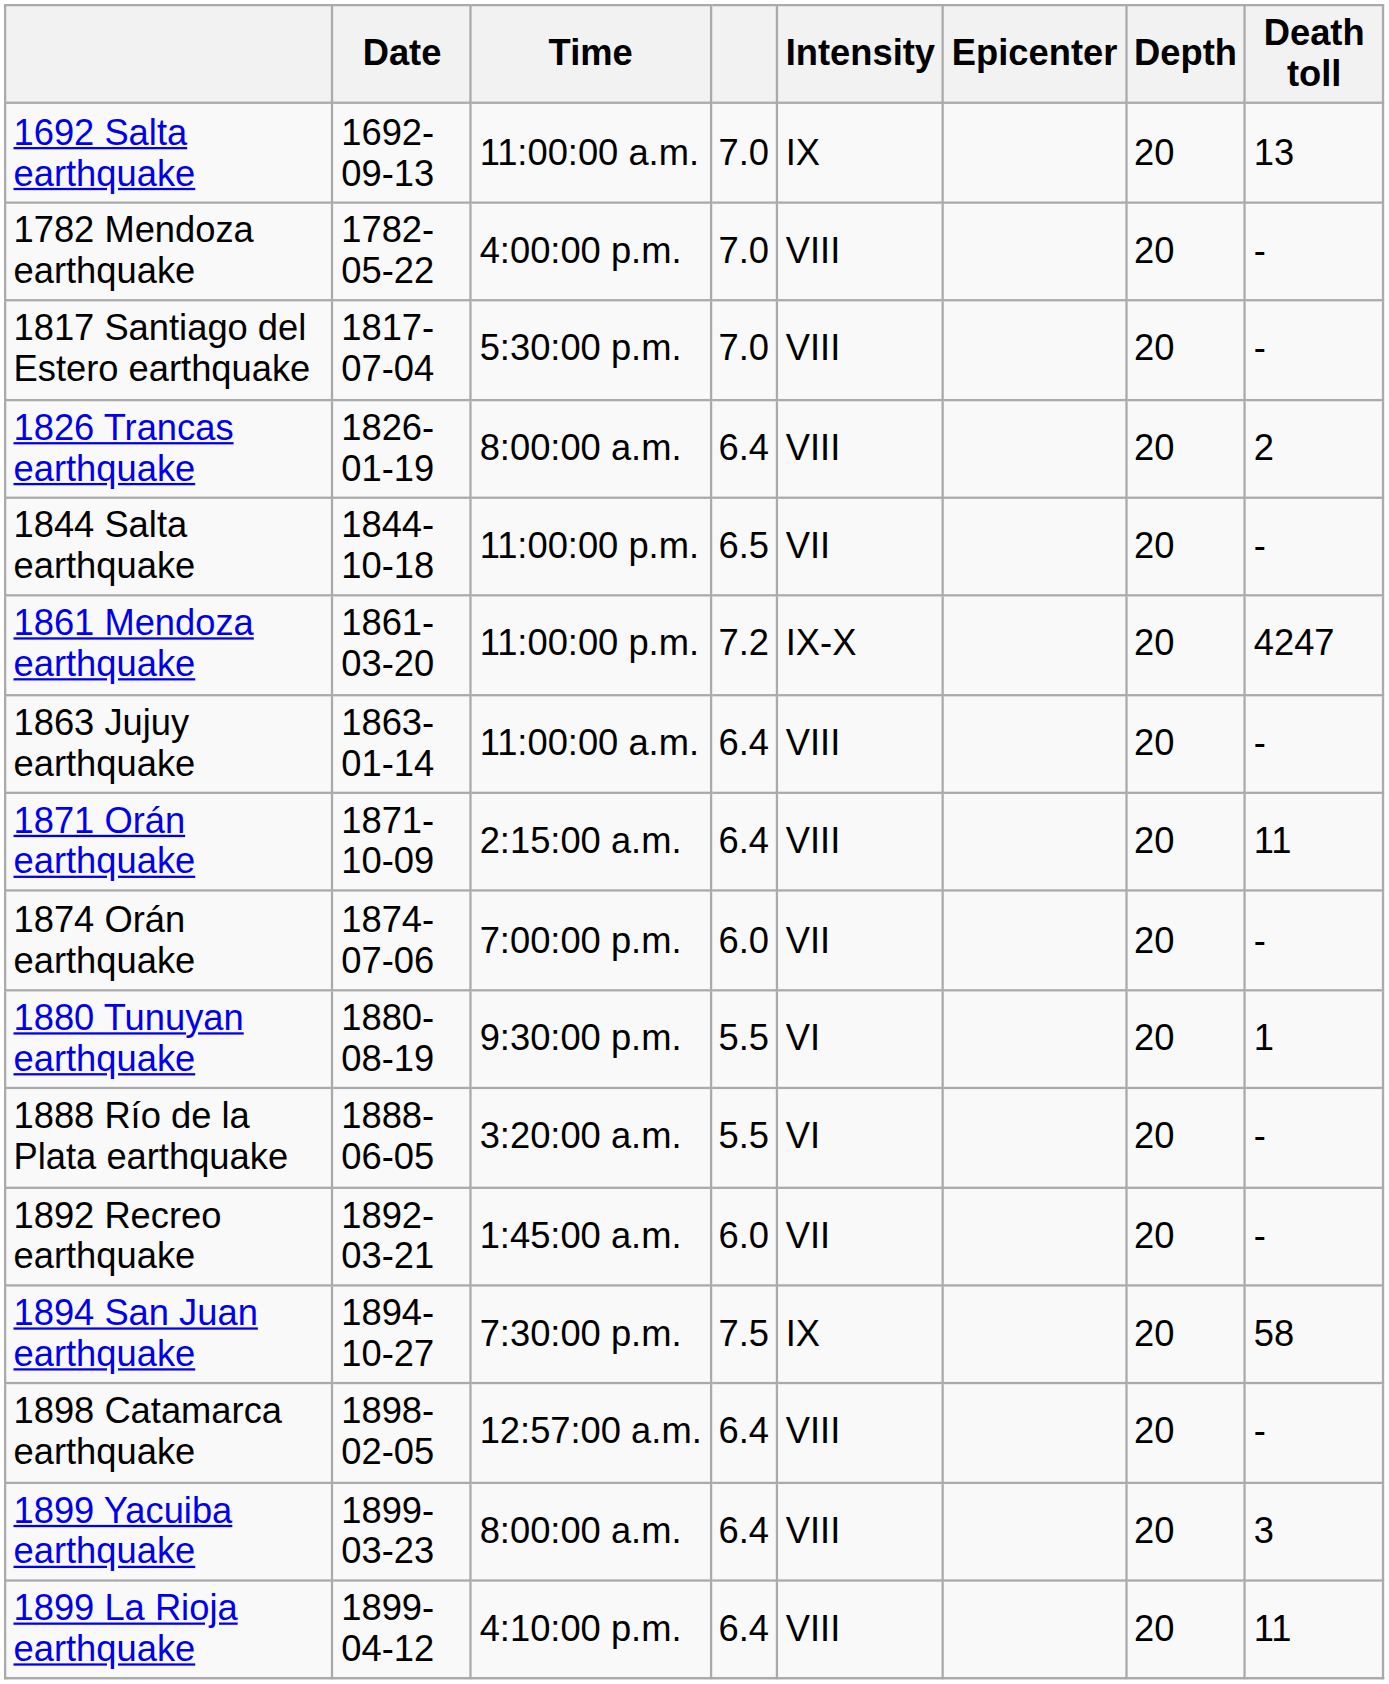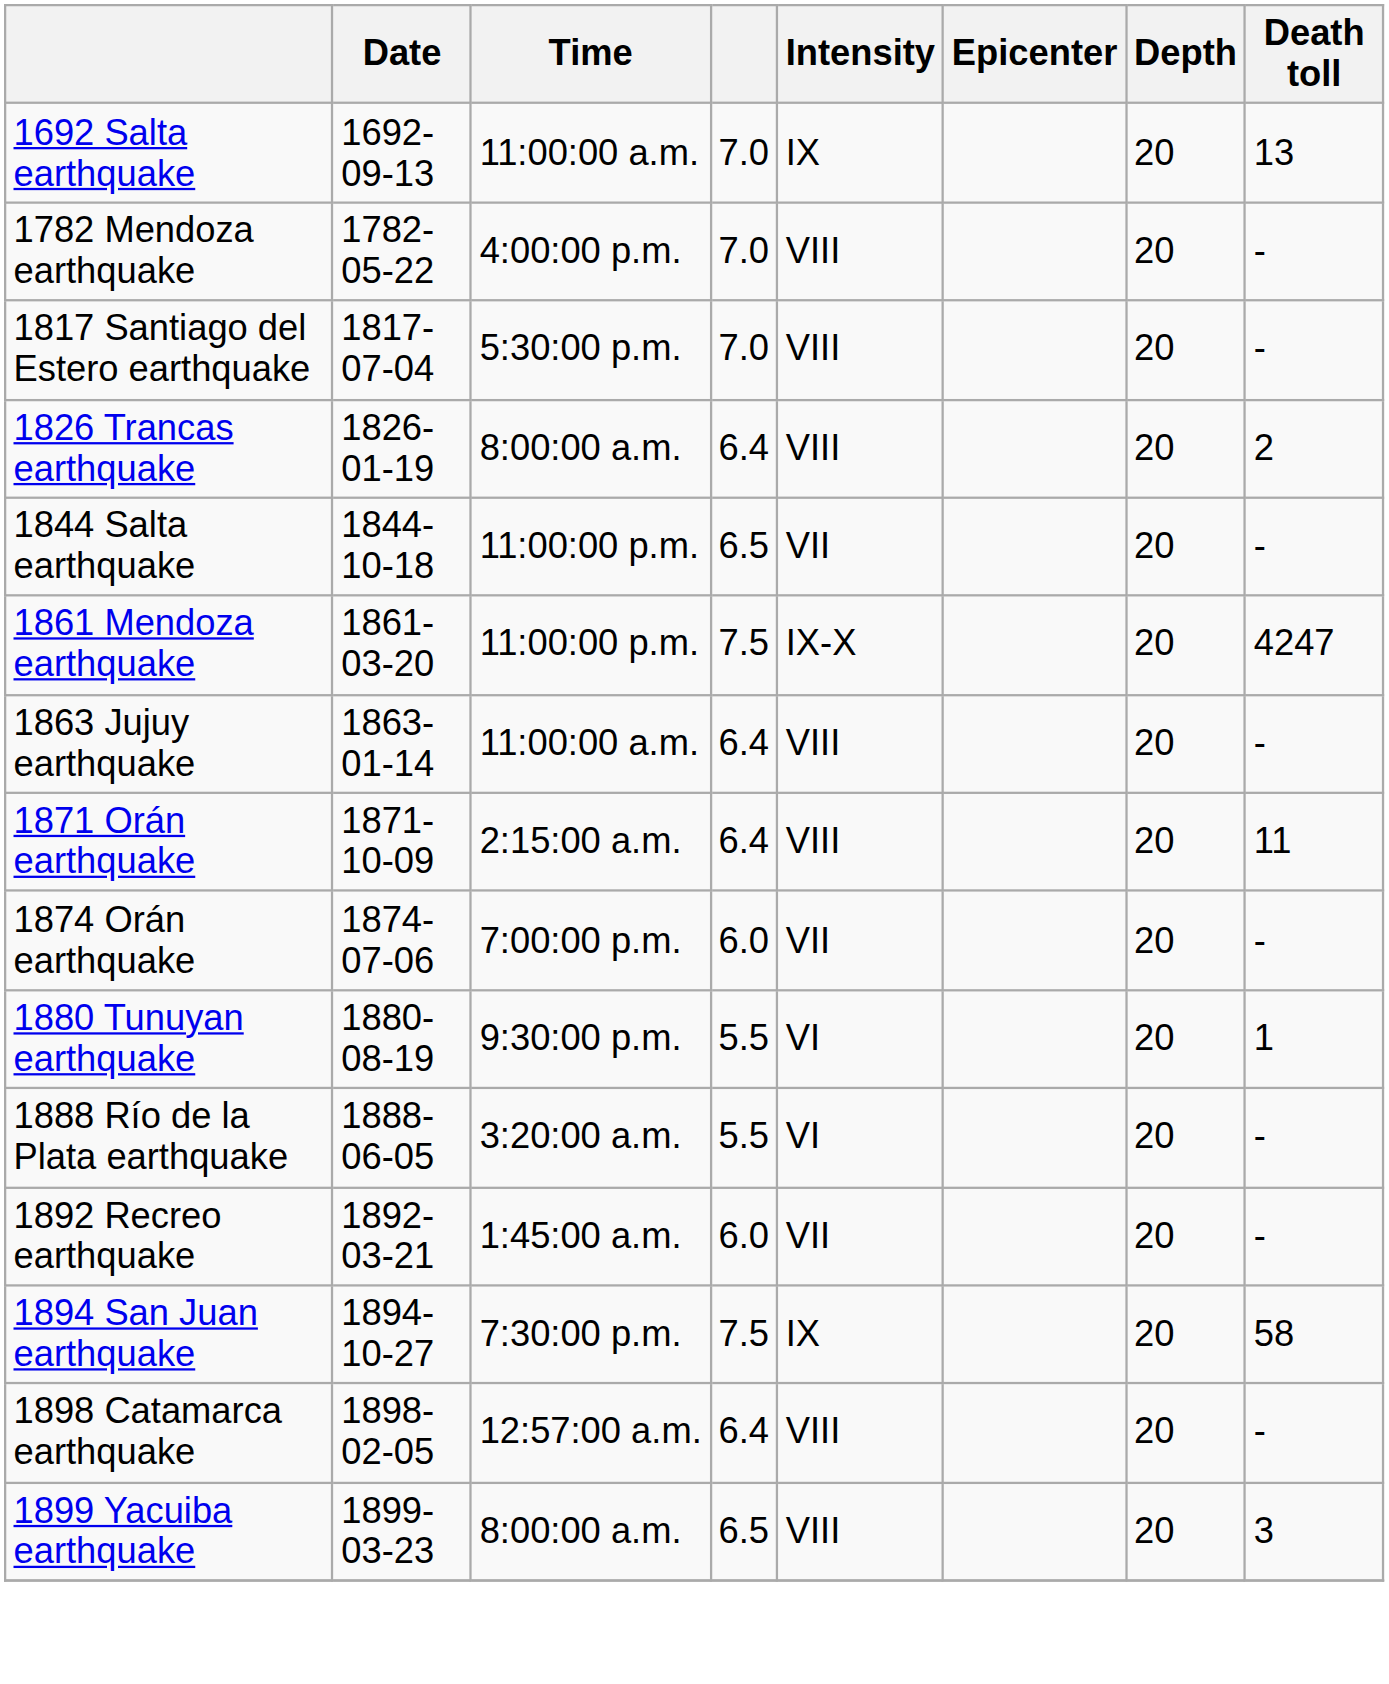1861 Mendoza earthquake | column 4: 7.2 -> 7.5
1899 Yacuiba earthquake | column 4: 6.4 -> 6.5
- row: 1899 La Rioja earthquake | 1899-04-12 | 4:10:00 p.m. | 6.4 | VIII | 20 | 11
